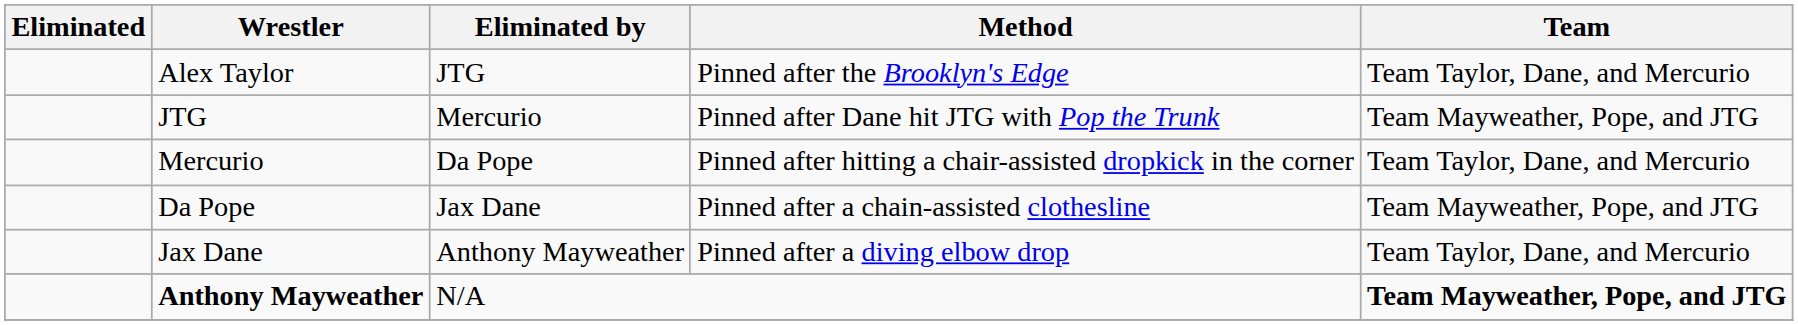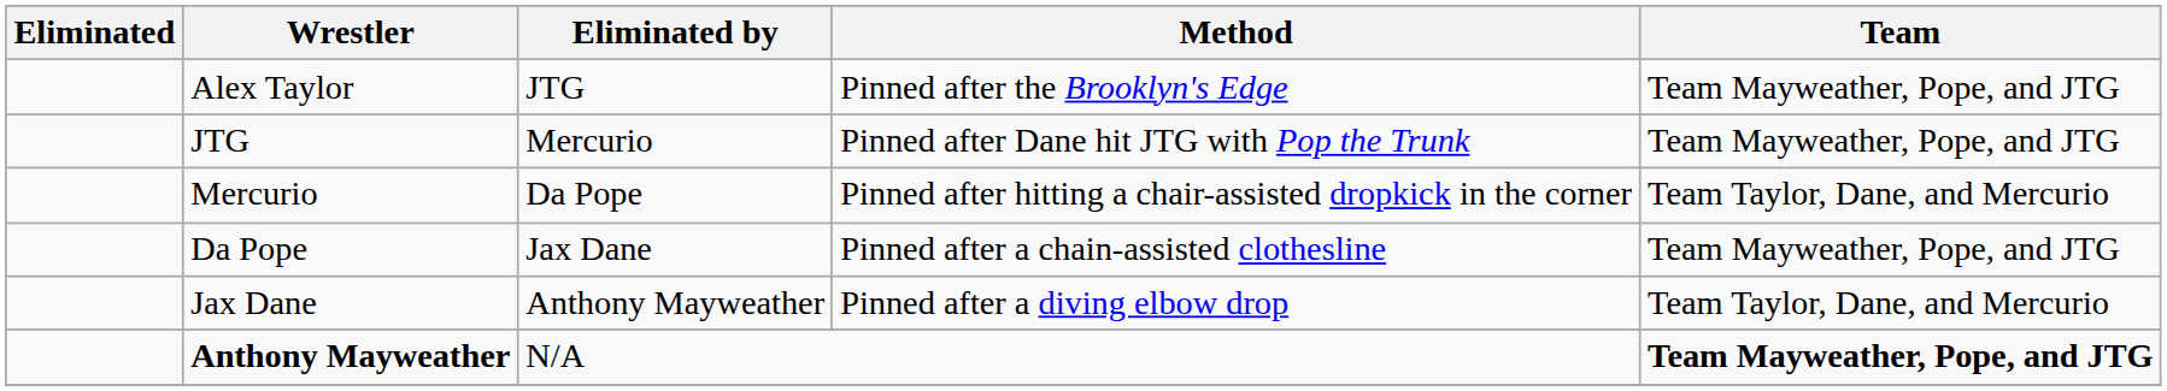Alex Taylor | Team: Team Taylor, Dane, and Mercurio -> Team Mayweather, Pope, and JTG
